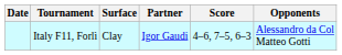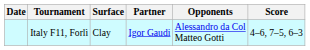columns swapped: Opponents <-> Score
